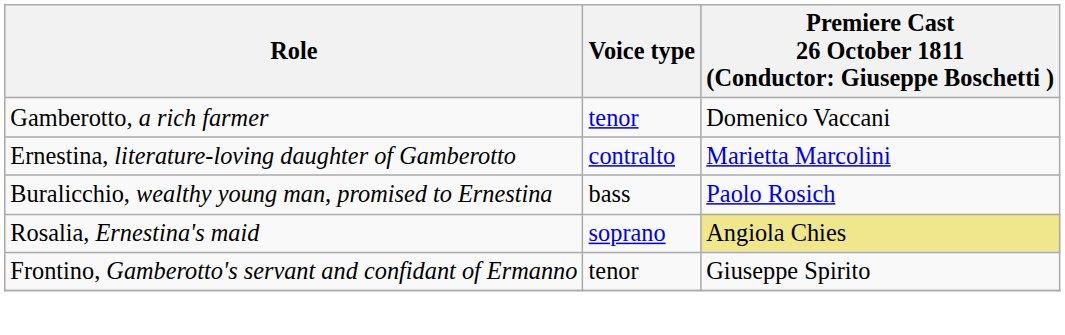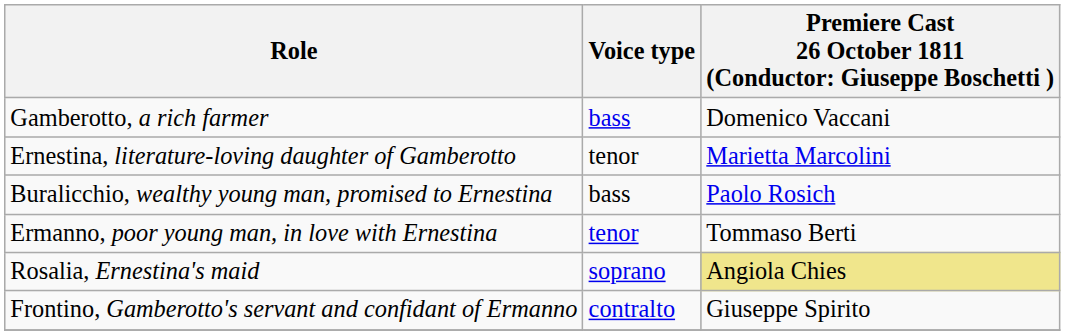Gamberotto, a rich farmer | Voice type: tenor -> bass
Ernestina, literature-loving daughter of Gamberotto | Voice type: contralto -> tenor
+ row: Ermanno, poor young man, in love with Ernestina | tenor | Tommaso Berti
Frontino, Gamberotto's servant and confidant of Ermanno | Voice type: tenor -> contralto
